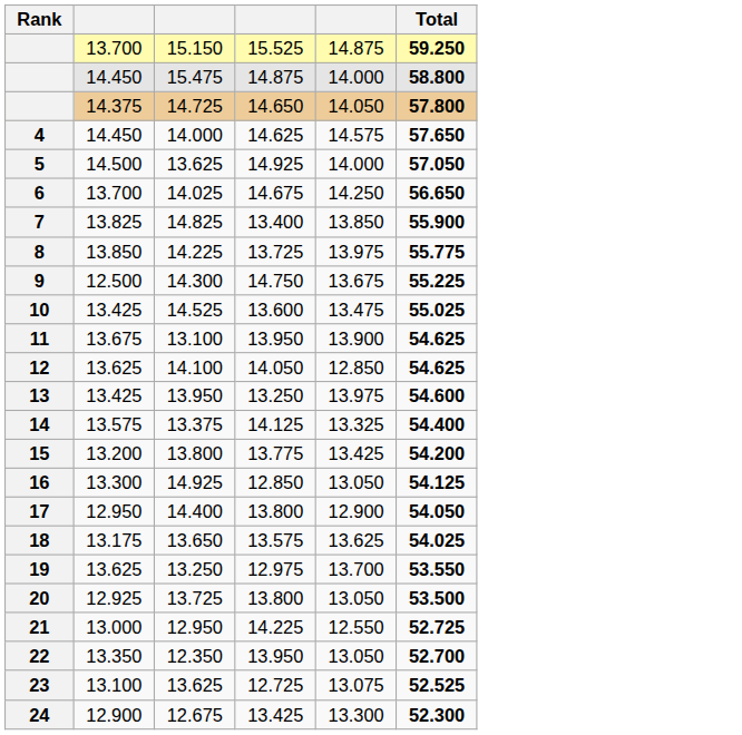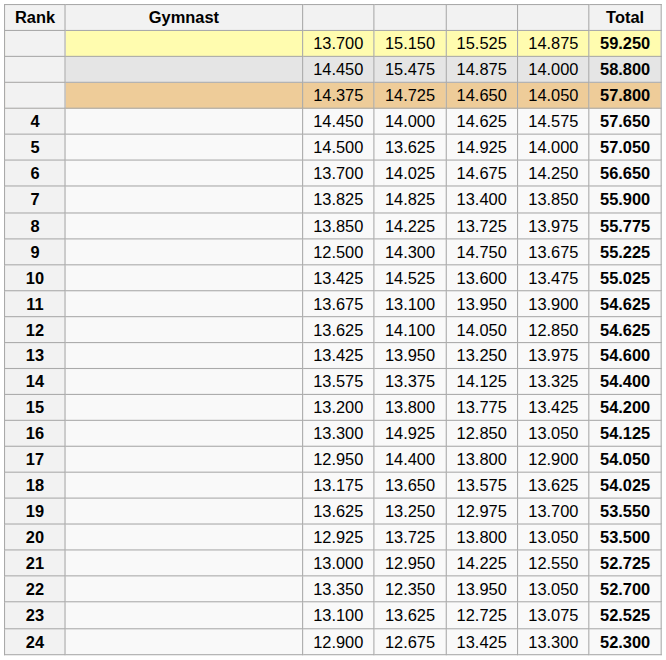+ column: Gymnast
